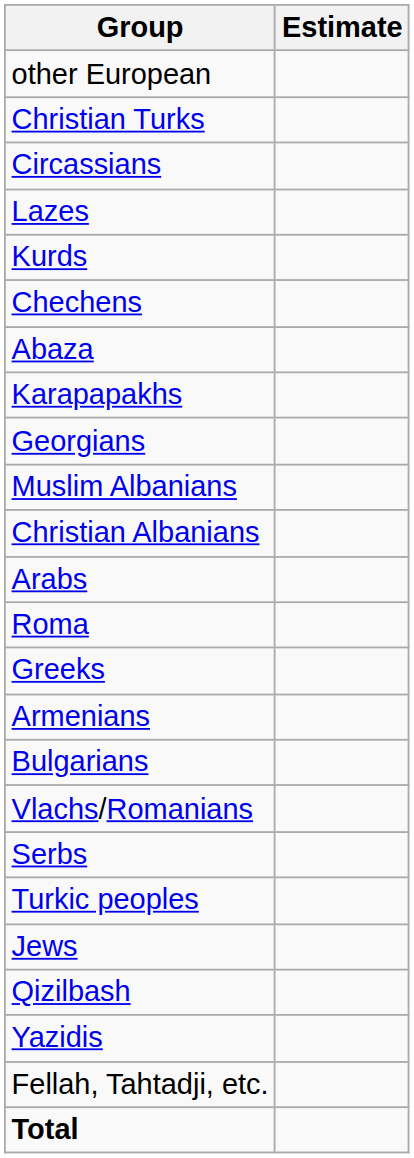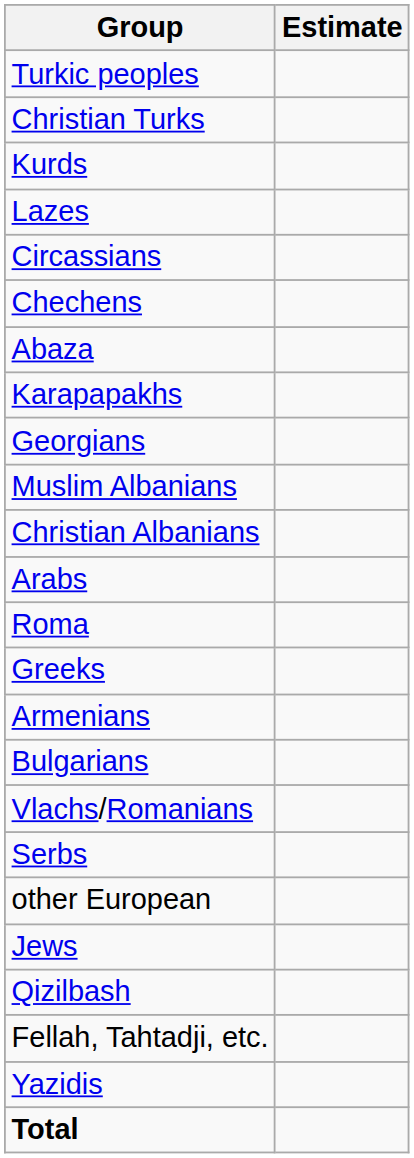rows swapped: Turkic peoples <-> other European
rows swapped: Kurds <-> Circassians
rows swapped: Fellah, Tahtadji, etc. <-> Yazidis
